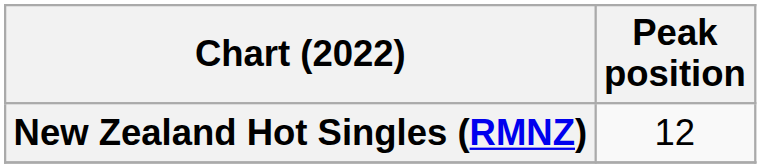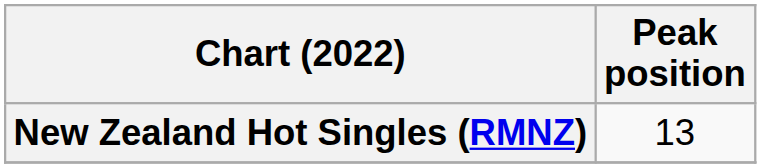New Zealand Hot Singles (RMNZ) | Peak position: 12 -> 13
